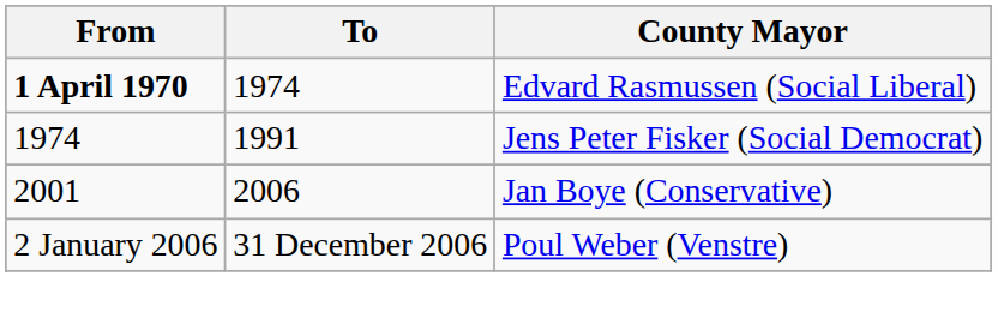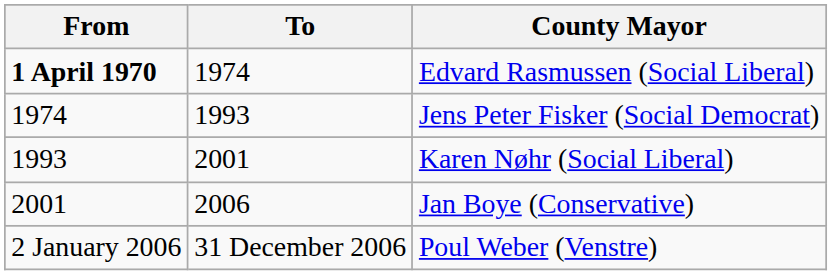Jens Peter Fisker (Social Democrat) | To: 1991 -> 1993
+ row: 1993 | 2001 | Karen Nøhr (Social Liberal)
